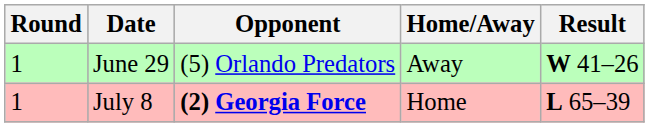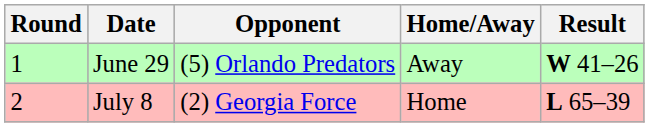July 8 | Round: 1 -> 2
July 8 | Opponent: bold -> normal
